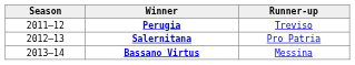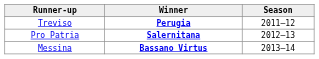columns swapped: Season <-> Runner-up
